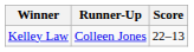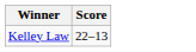- column: Runner-Up | Colleen Jones
